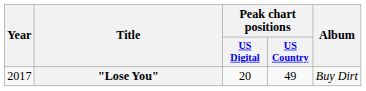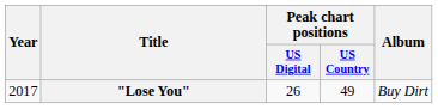"Lose You" | Peak chart positions / US Digital: 20 -> 26
